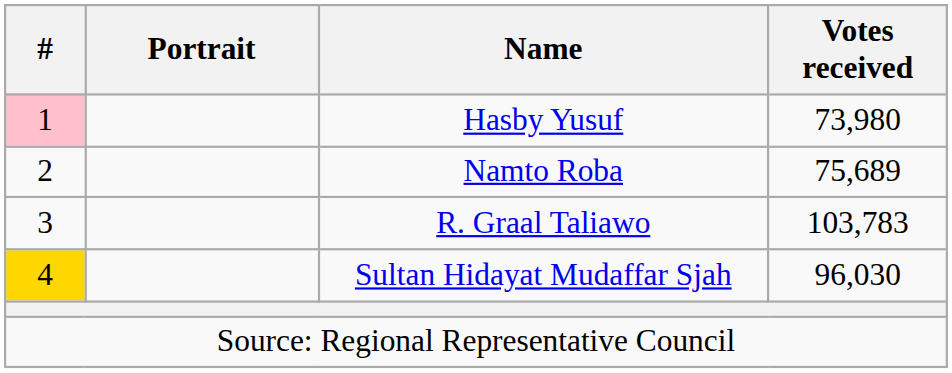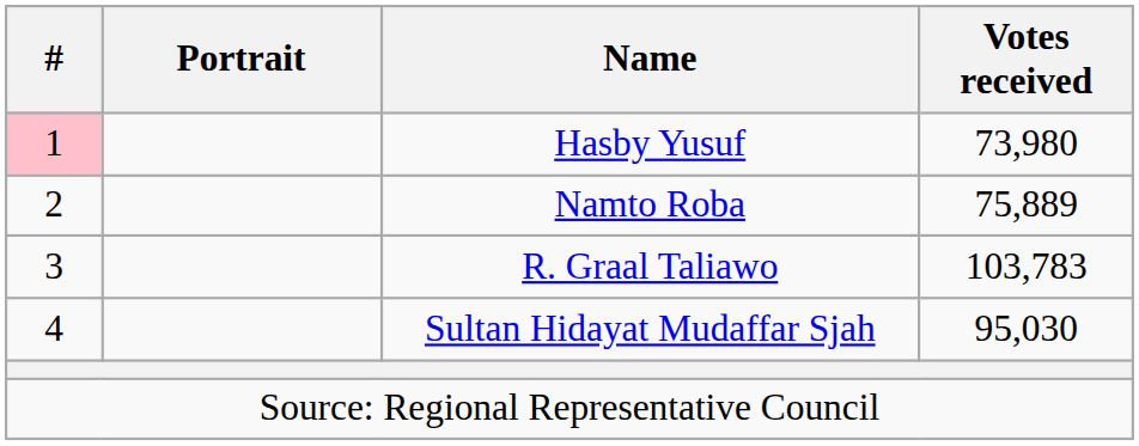Namto Roba | Votes received: 75,689 -> 75,889
Sultan Hidayat Mudaffar Sjah | #: gold background -> no background
Sultan Hidayat Mudaffar Sjah | Votes received: 96,030 -> 95,030
